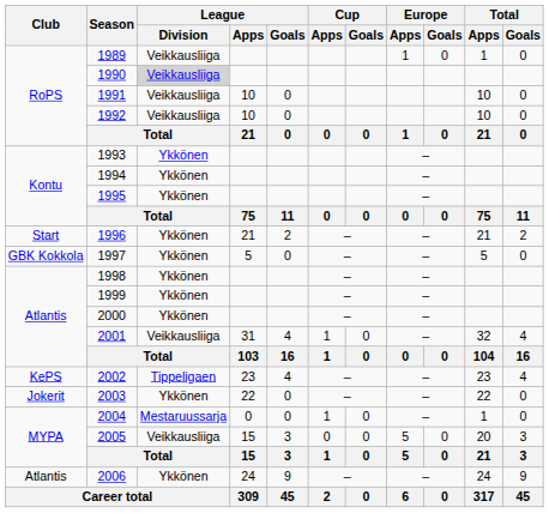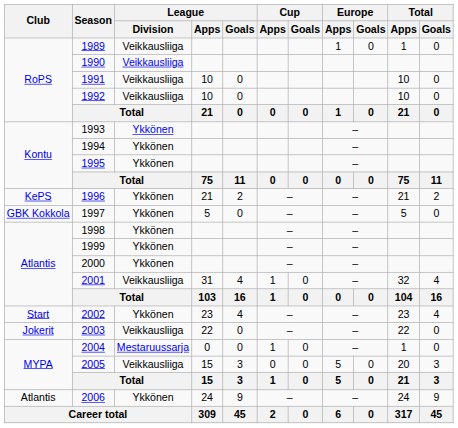1990 | League / Division: lightgrey background -> no background
1996 | Club: Start -> KePS
2002 | Club: KePS -> Start
2002 | League / Division: Tippeligaen -> Ykkönen
2003 | League / Division: Ykkönen -> Veikkausliiga
